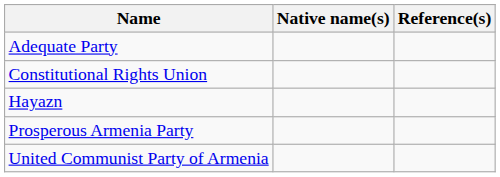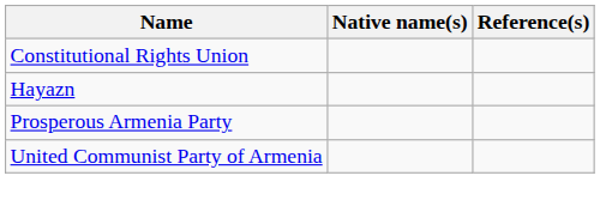- row: Adequate Party
